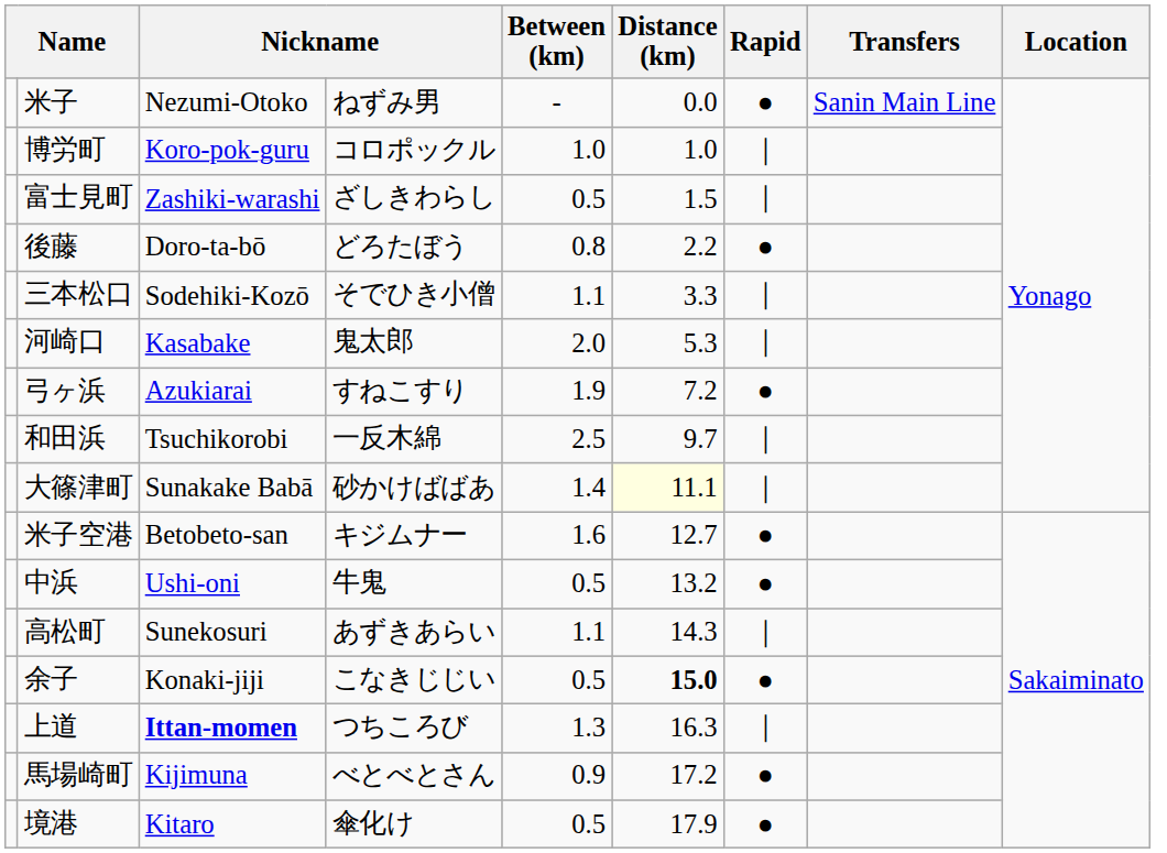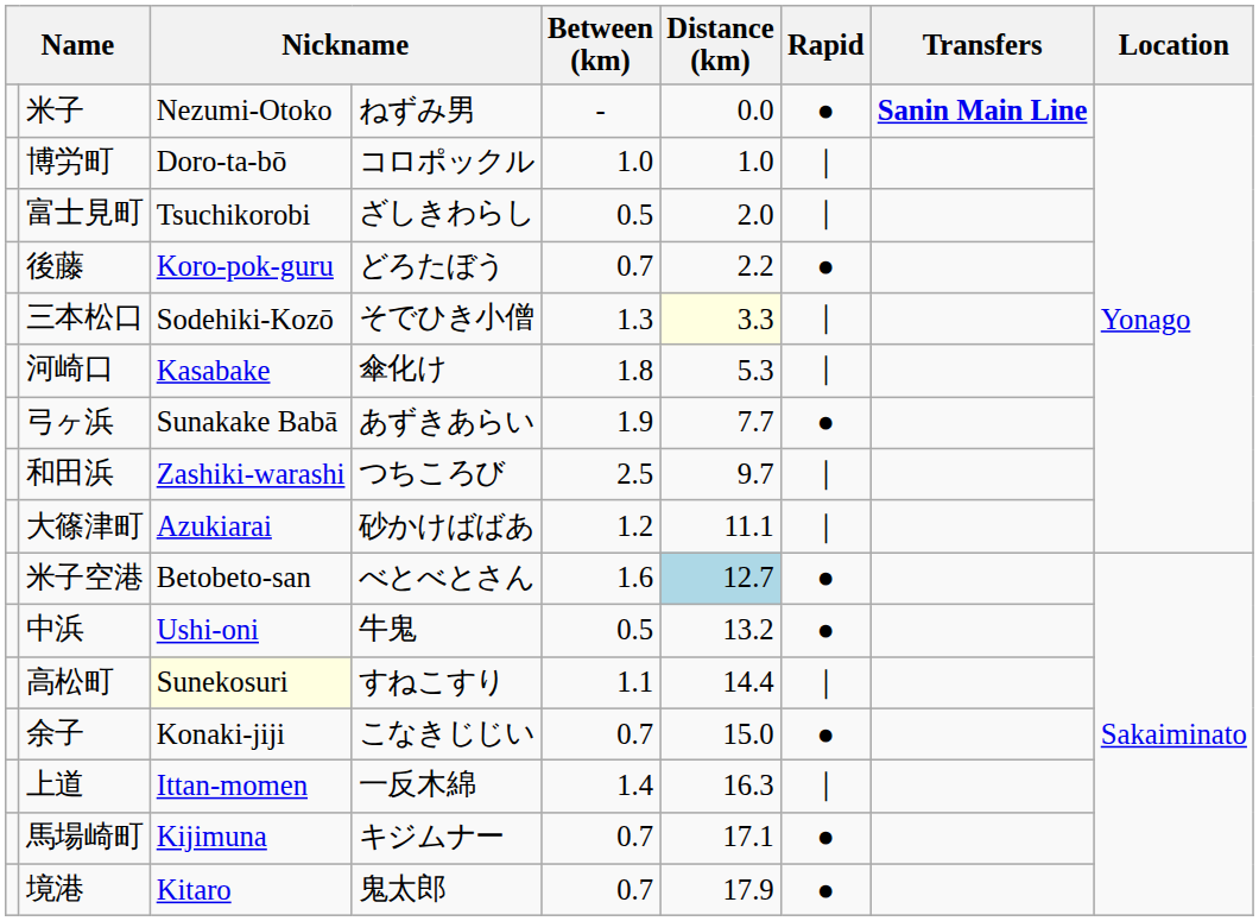米子 | Transfers: normal -> bold
博労町 | column 3: Koro-pok-guru -> Doro-ta-bō
富士見町 | column 3: Zashiki-warashi -> Tsuchikorobi
富士見町 | Distance (km): 1.5 -> 2.0
後藤 | column 3: Doro-ta-bō -> Koro-pok-guru
後藤 | Between (km): 0.8 -> 0.7
三本松口 | Between (km): 1.1 -> 1.3
三本松口 | Distance (km): no background -> lightyellow background
河崎口 | column 4: 鬼太郎 -> 傘化け
河崎口 | Between (km): 2.0 -> 1.8
弓ヶ浜 | column 3: Azukiarai -> Sunakake Babā
弓ヶ浜 | column 4: すねこすり -> あずきあらい
弓ヶ浜 | Distance (km): 7.2 -> 7.7
和田浜 | column 3: Tsuchikorobi -> Zashiki-warashi
和田浜 | column 4: 一反木綿 -> つちころび
大篠津町 | column 3: Sunakake Babā -> Azukiarai
大篠津町 | Between (km): 1.4 -> 1.2
大篠津町 | Distance (km): lightyellow background -> no background
米子空港 | column 4: キジムナー -> べとべとさん
米子空港 | Distance (km): no background -> lightblue background
高松町 | column 3: no background -> lightyellow background
高松町 | column 4: あずきあらい -> すねこすり
高松町 | Distance (km): 14.3 -> 14.4
余子 | Between (km): 0.5 -> 0.7
余子 | Distance (km): bold -> normal
上道 | column 3: bold -> normal
上道 | column 4: つちころび -> 一反木綿
上道 | Between (km): 1.3 -> 1.4
馬場崎町 | column 4: べとべとさん -> キジムナー
馬場崎町 | Between (km): 0.9 -> 0.7
馬場崎町 | Distance (km): 17.2 -> 17.1
境港 | column 4: 傘化け -> 鬼太郎
境港 | Between (km): 0.5 -> 0.7
